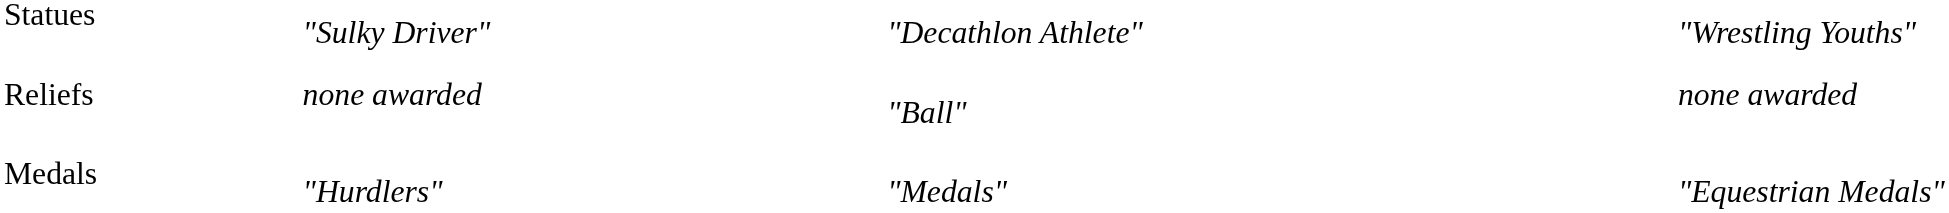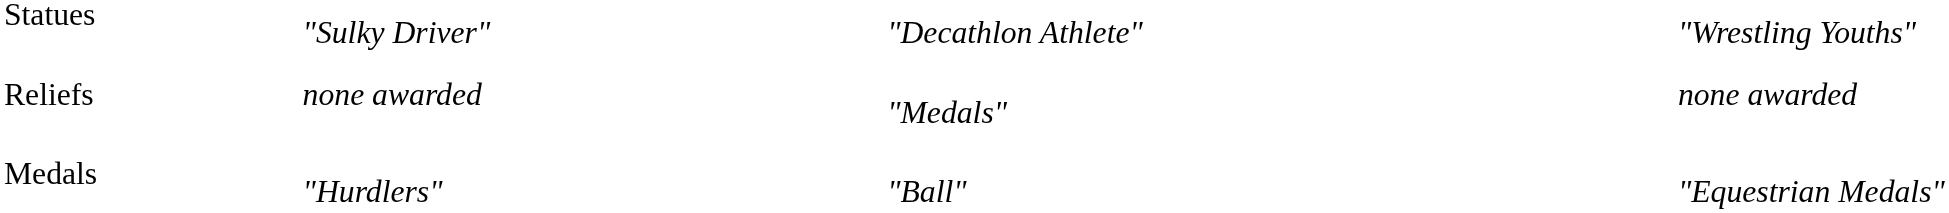Reliefs | column 3: "Ball" -> "Medals"
Medals | column 3: "Medals" -> "Ball"
